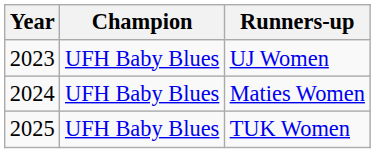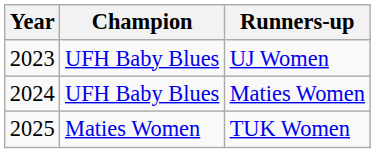TUK Women | Champion: UFH Baby Blues -> Maties Women
